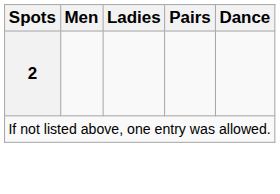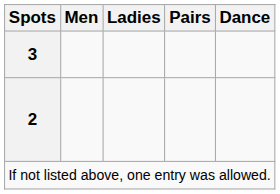+ row: 3
